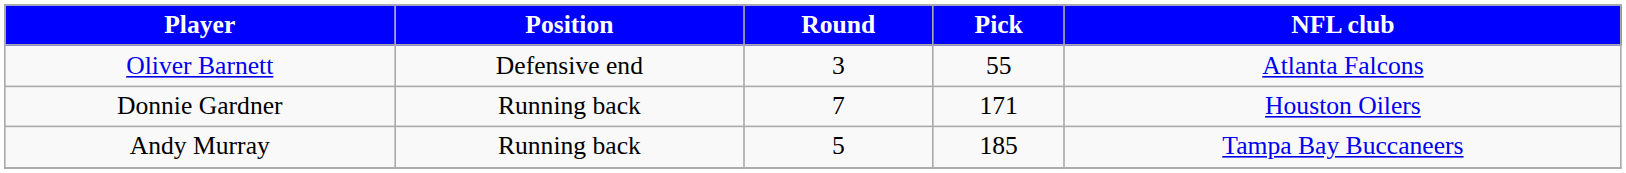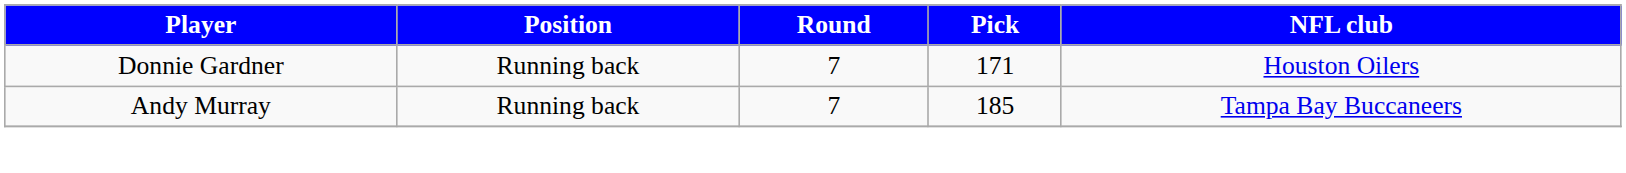- row: Oliver Barnett | Defensive end | 3 | 55 | Atlanta Falcons
Andy Murray | Round: 5 -> 7
